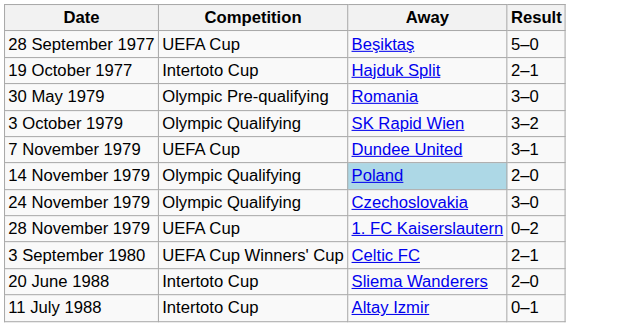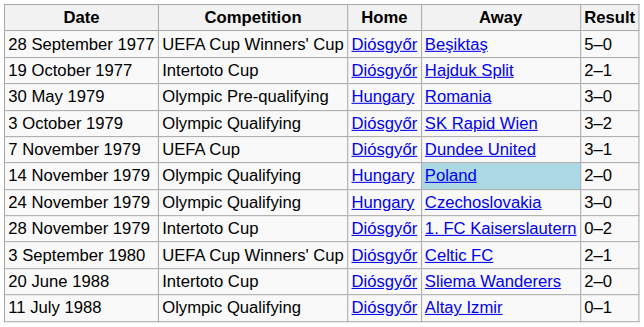+ column: Home | Diósgyőr | Diósgyőr | Hungary | Diósgyőr | Diósgyőr | Hungary | Hungary | Diósgyőr | Diósgyőr | Diósgyőr | Diósgyőr
28 September 1977 | Competition: UEFA Cup -> UEFA Cup Winners' Cup
28 November 1979 | Competition: UEFA Cup -> Intertoto Cup
11 July 1988 | Competition: Intertoto Cup -> Olympic Qualifying
